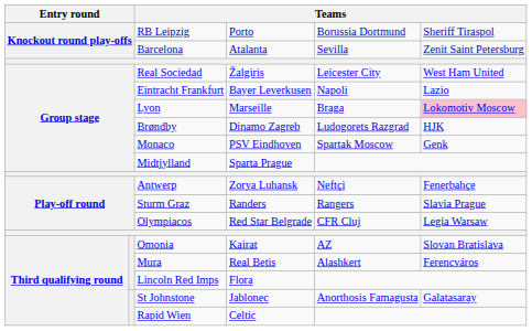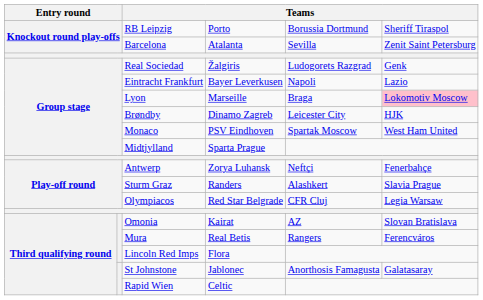Real Sociedad | column 5: Leicester City -> Ludogorets Razgrad
Real Sociedad | column 6: West Ham United -> Genk
Brøndby | column 5: Ludogorets Razgrad -> Leicester City
Monaco | column 6: Genk -> West Ham United
Sturm Graz | column 5: Rangers -> Alashkert
Mura | column 5: Alashkert -> Rangers
